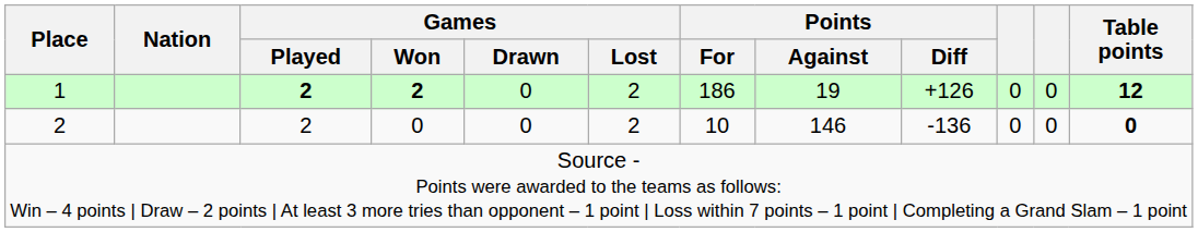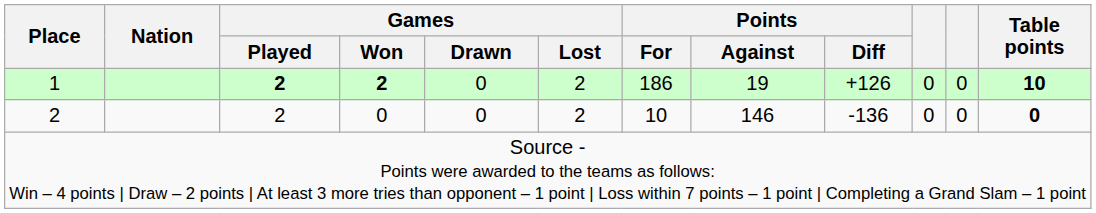1 | Table points: 12 -> 10
